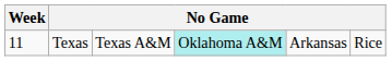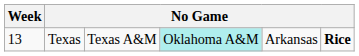Texas | Week: 11 -> 13
Texas | column 6: normal -> bold
